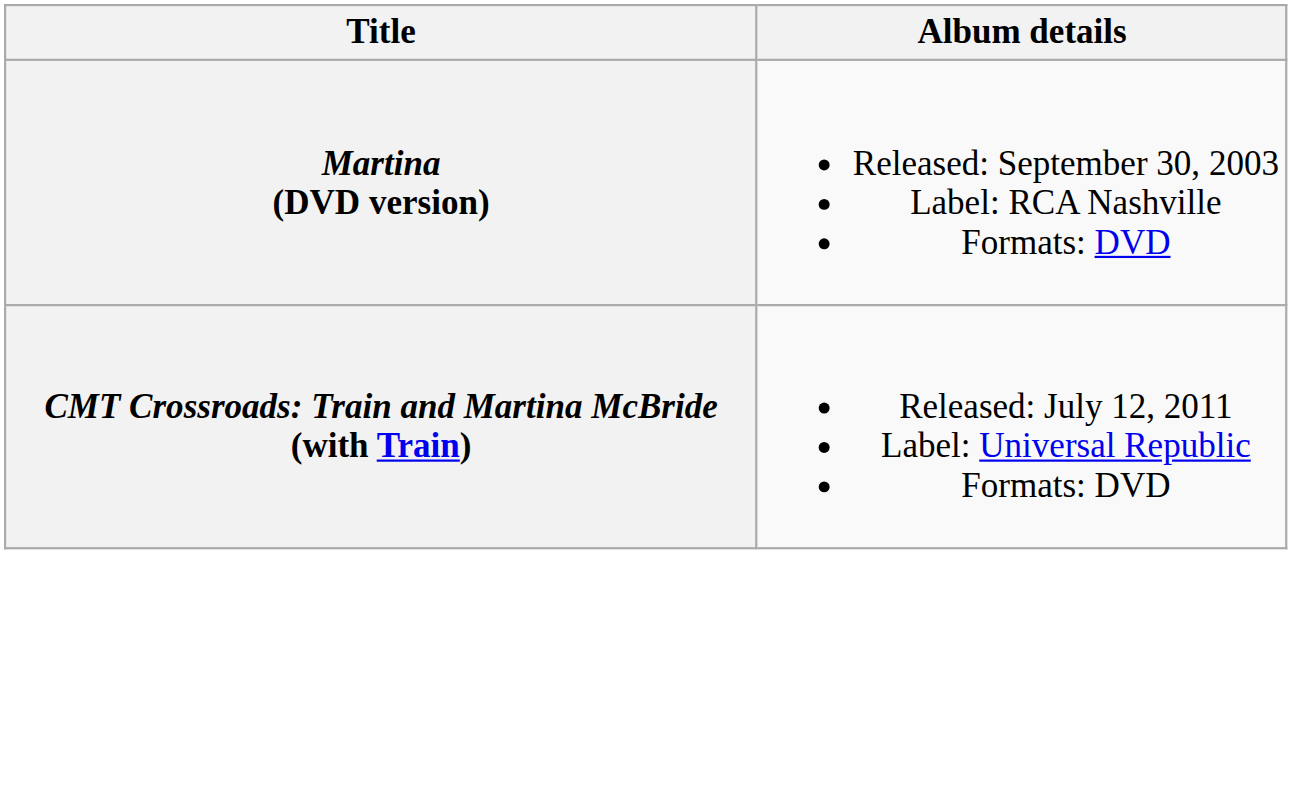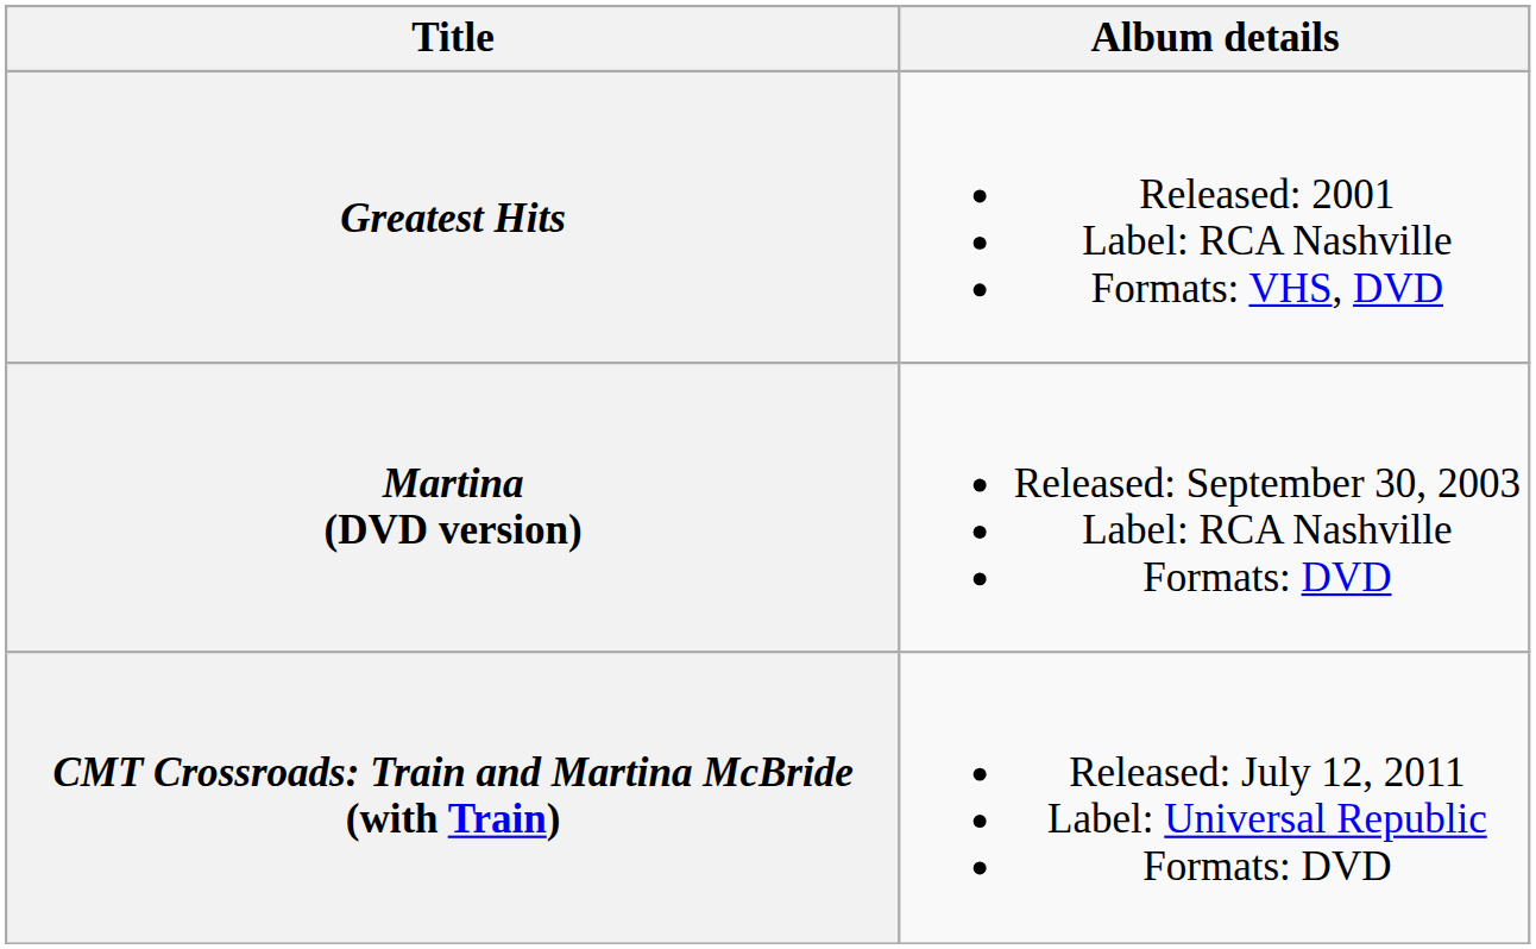+ row: Greatest Hits | Released: 2001 Label: RCA Nashville Formats: VHS, DVD
